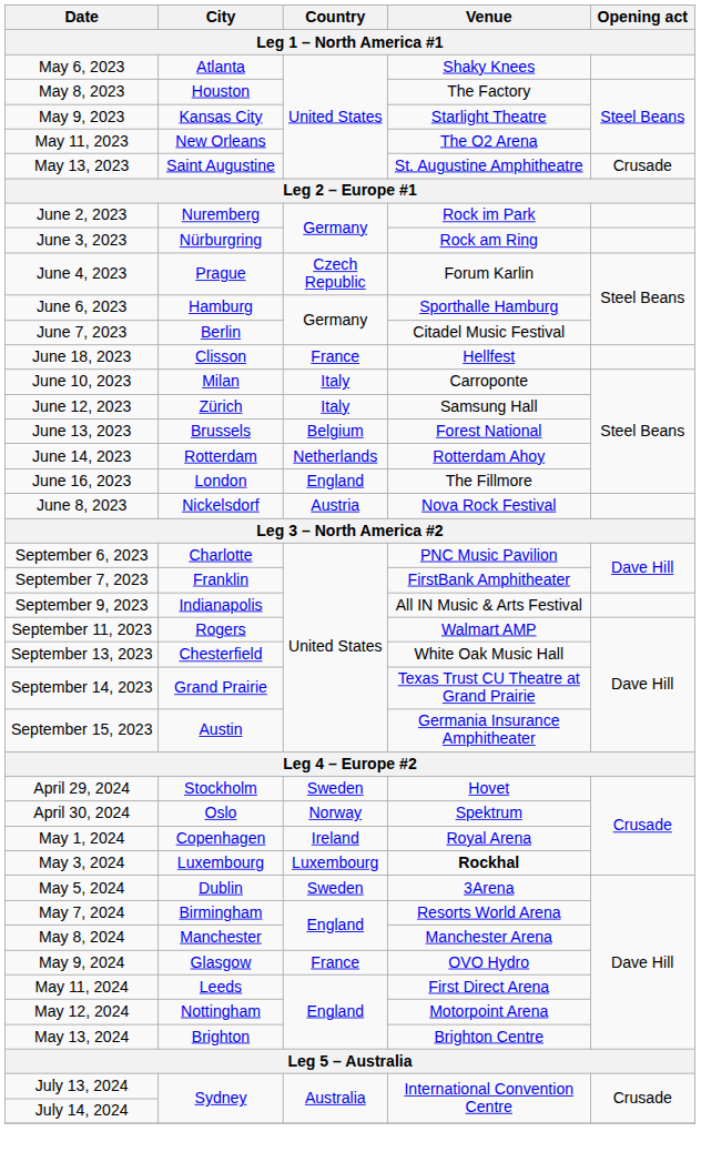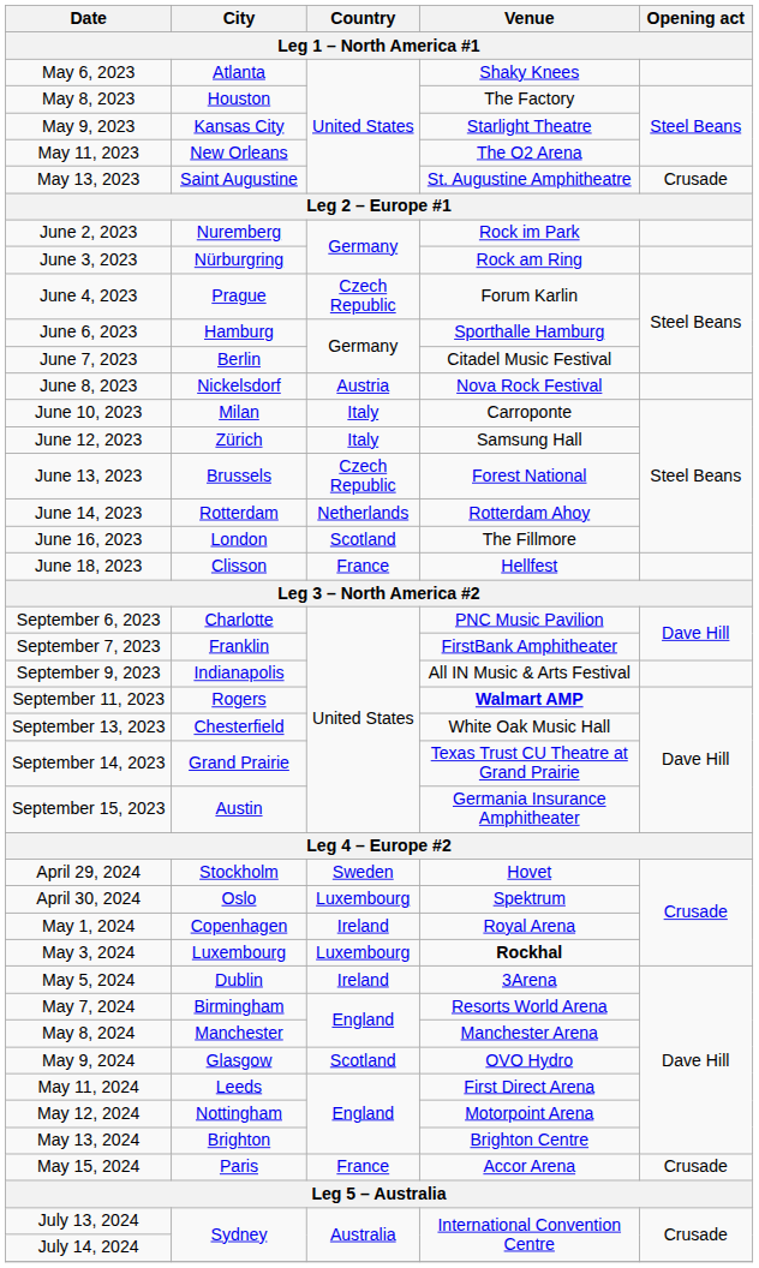rows swapped: June 8, 2023 <-> June 18, 2023
June 13, 2023 | Country: Belgium -> Czech Republic
June 16, 2023 | Country: England -> Scotland
September 11, 2023 | Venue: normal -> bold
April 30, 2024 | Country: Norway -> Luxembourg
May 5, 2024 | Country: Sweden -> Ireland
May 9, 2024 | Country: France -> Scotland
+ row: May 15, 2024 | Paris | France | Accor Arena | Crusade
